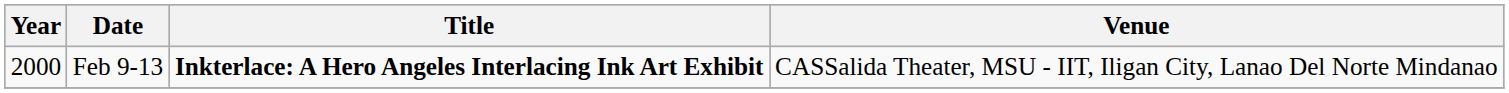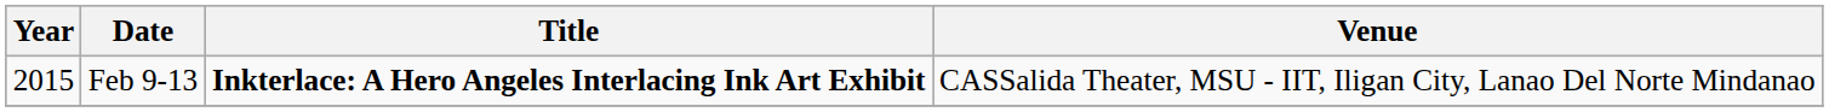Feb 9-13 | Year: 2000 -> 2015
